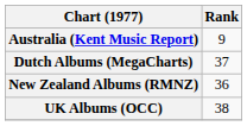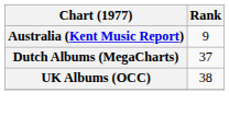- row: New Zealand Albums (RMNZ) | 36
